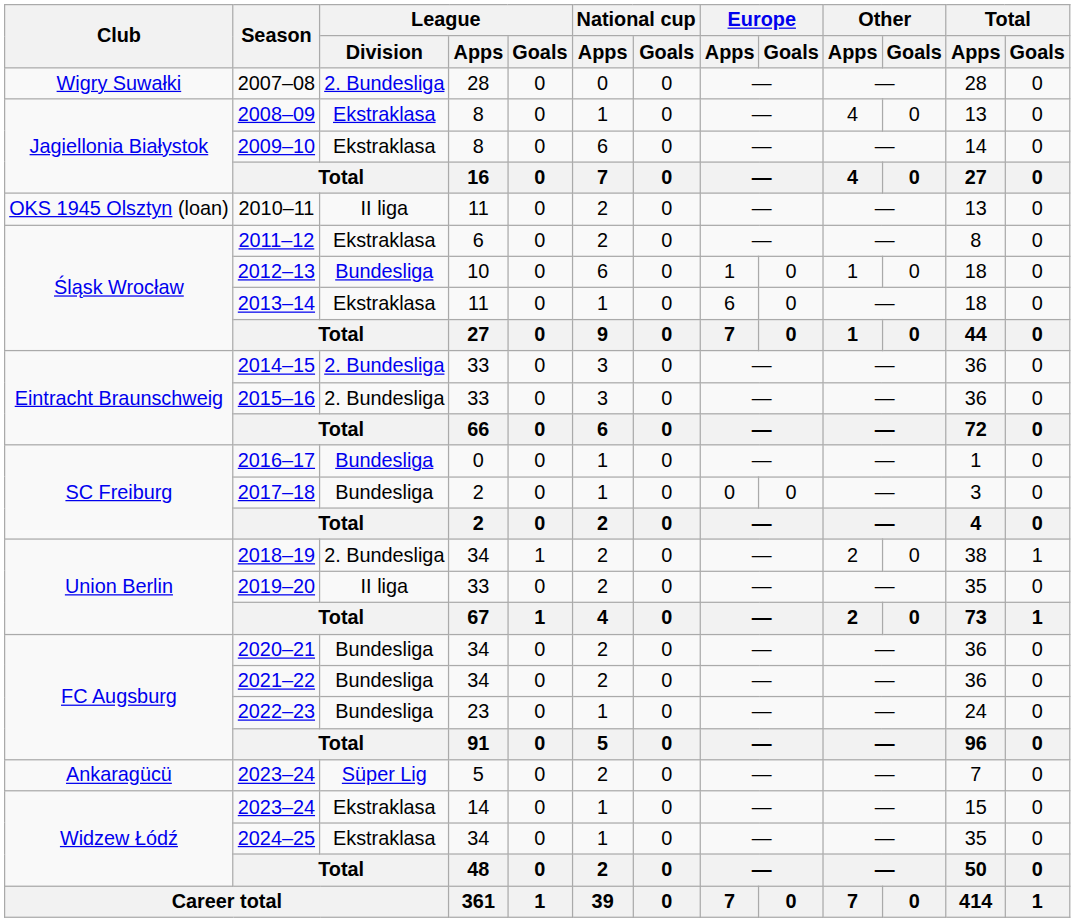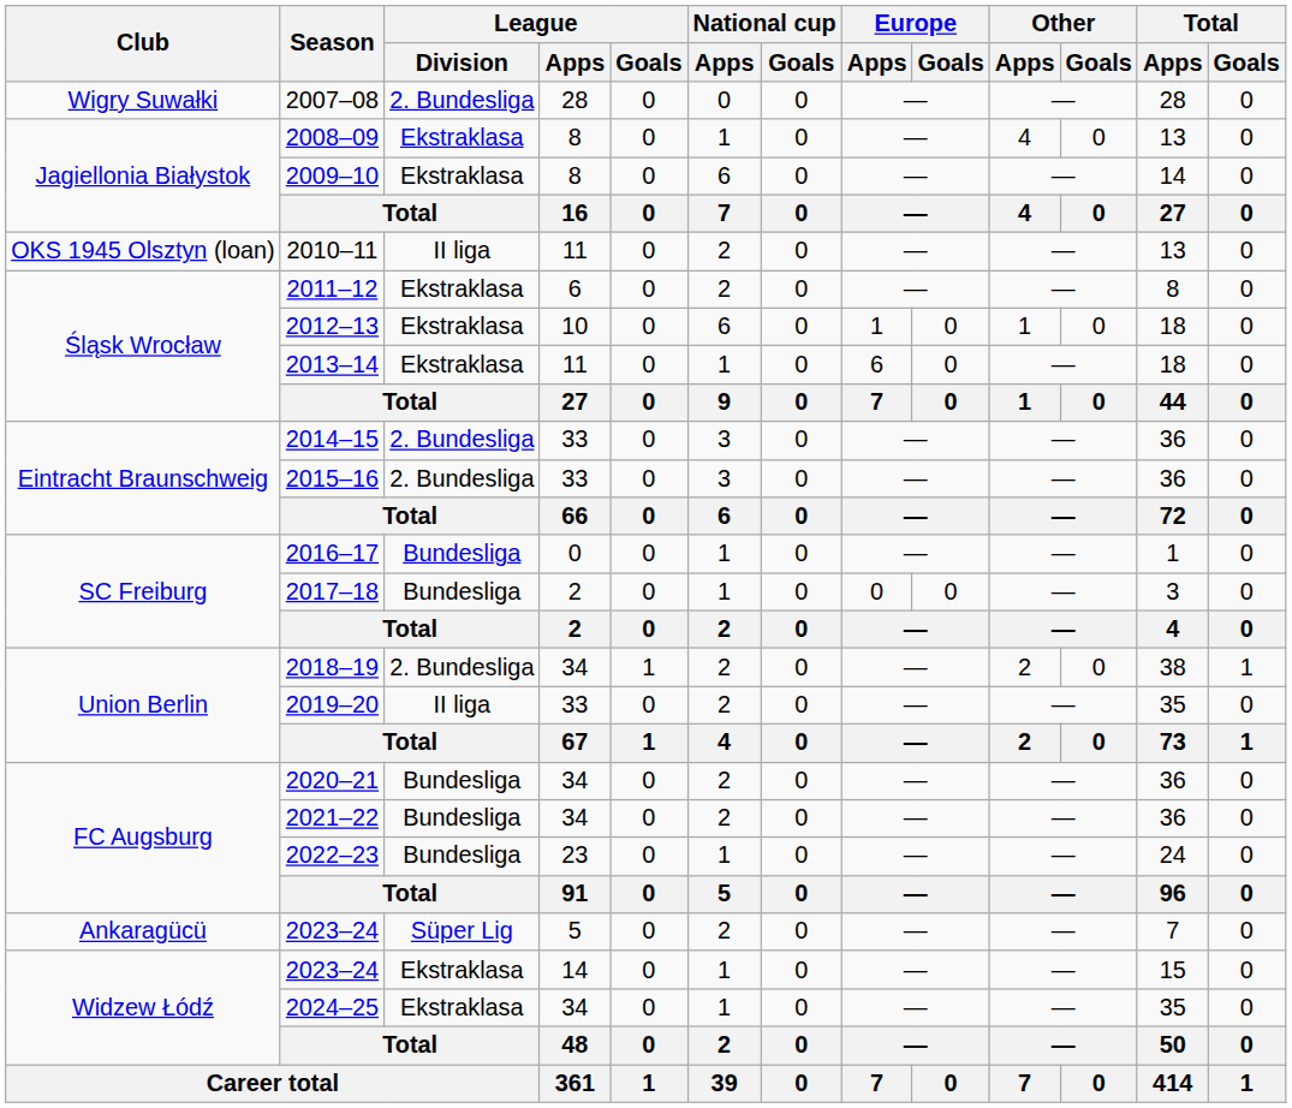2012–13 | League / Division: Bundesliga -> Ekstraklasa
